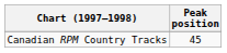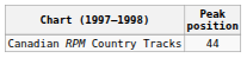Canadian RPM Country Tracks | Peak position: 45 -> 44
